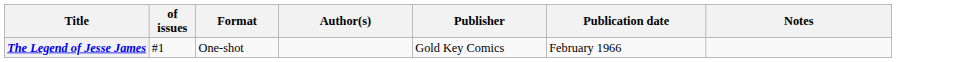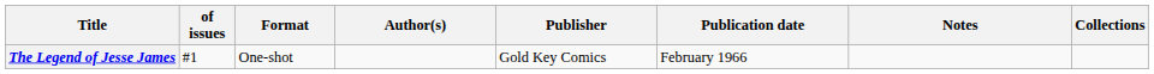+ column: Collections
